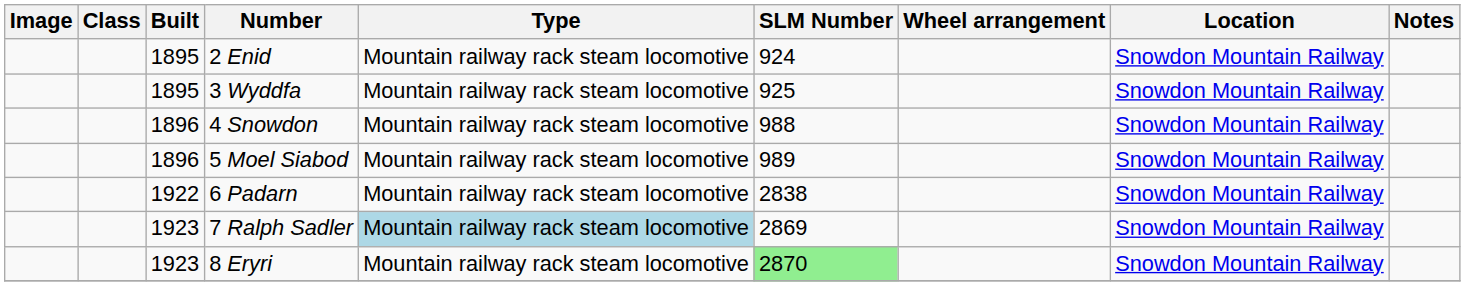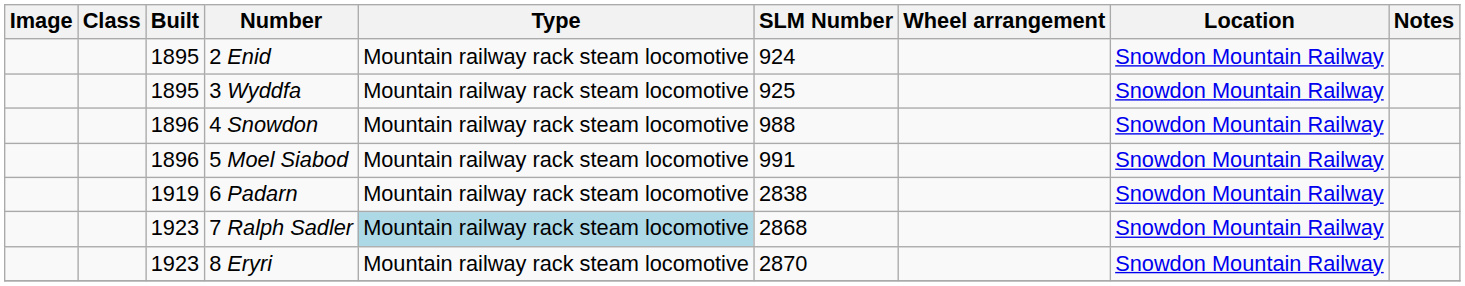5 Moel Siabod | SLM Number: 989 -> 991
6 Padarn | Built: 1922 -> 1919
7 Ralph Sadler | SLM Number: 2869 -> 2868
8 Eryri | SLM Number: lightgreen background -> no background
